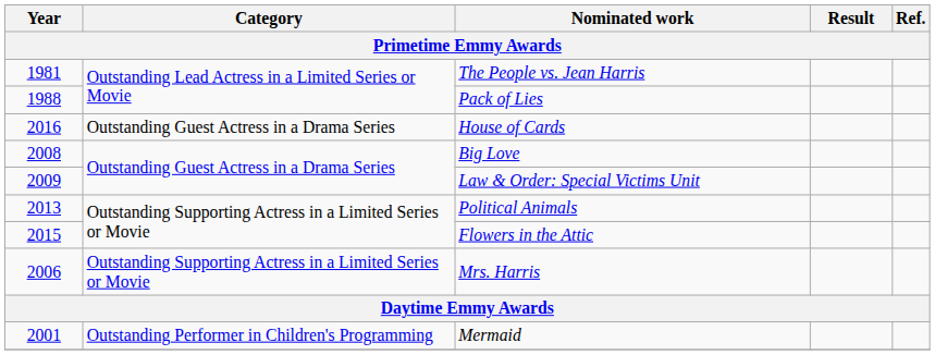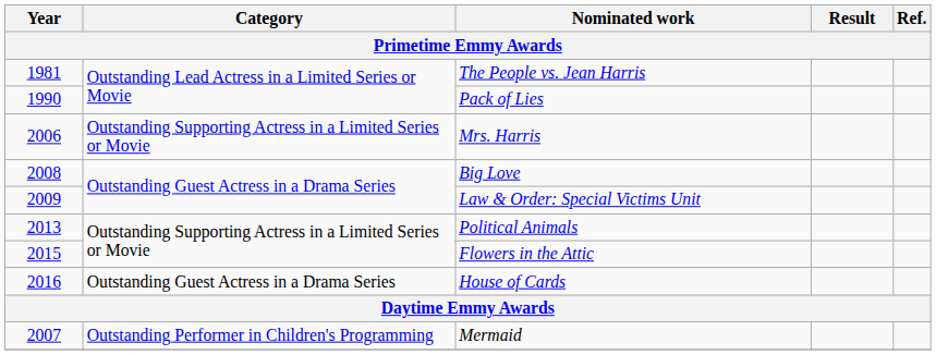Pack of Lies | Year: 1988 -> 1990
rows swapped: Mrs. Harris <-> House of Cards
Mermaid | Year: 2001 -> 2007
